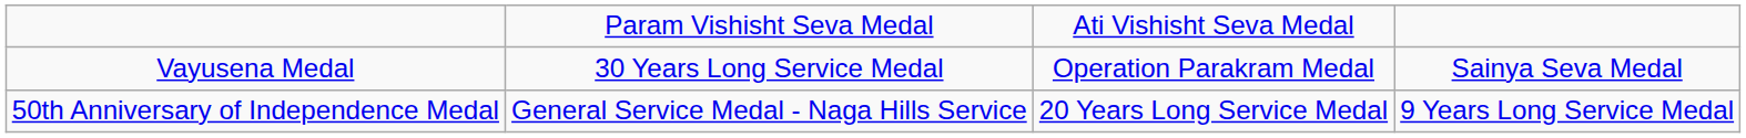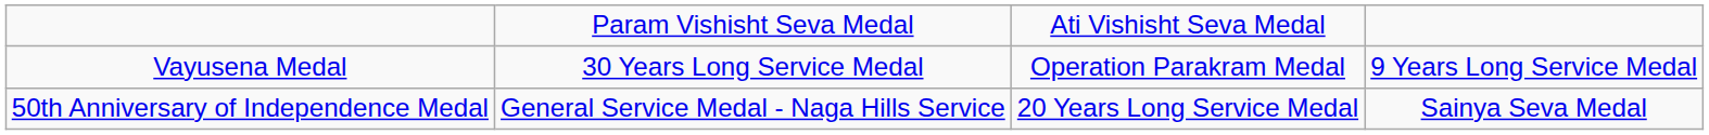Vayusena Medal | column 4: Sainya Seva Medal -> 9 Years Long Service Medal
50th Anniversary of Independence Medal | column 4: 9 Years Long Service Medal -> Sainya Seva Medal
